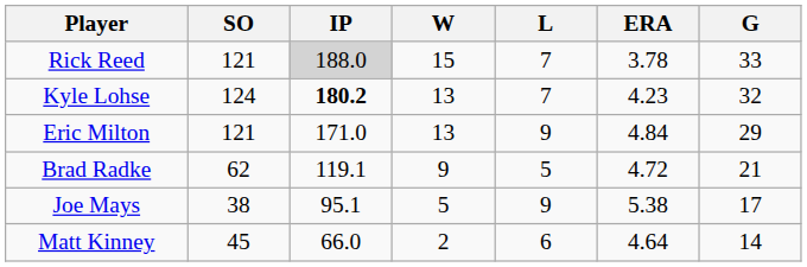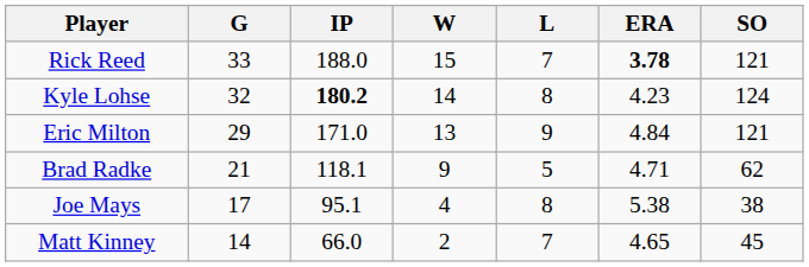columns swapped: G <-> SO
Rick Reed | IP: lightgrey background -> no background
Rick Reed | ERA: normal -> bold
Kyle Lohse | W: 13 -> 14
Kyle Lohse | L: 7 -> 8
Brad Radke | IP: 119.1 -> 118.1
Brad Radke | ERA: 4.72 -> 4.71
Joe Mays | W: 5 -> 4
Joe Mays | L: 9 -> 8
Matt Kinney | L: 6 -> 7
Matt Kinney | ERA: 4.64 -> 4.65
